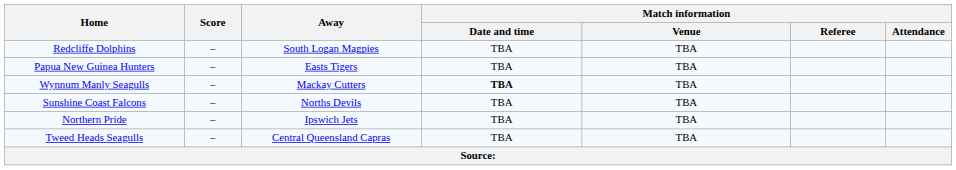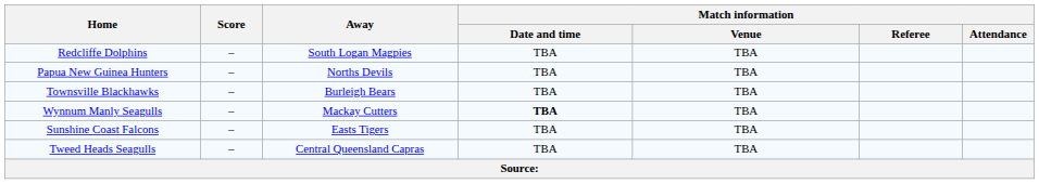Papua New Guinea Hunters | Away: Easts Tigers -> Norths Devils
+ row: Townsville Blackhawks | – | Burleigh Bears | TBA | TBA
Sunshine Coast Falcons | Away: Norths Devils -> Easts Tigers
- row: Northern Pride | – | Ipswich Jets | TBA | TBA
